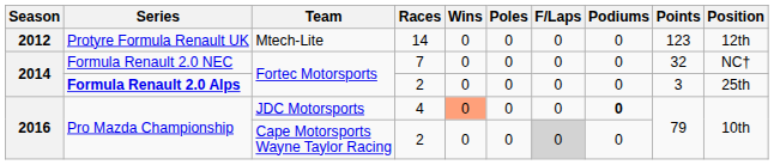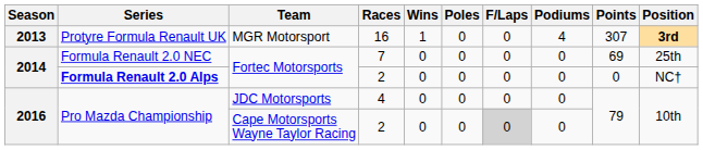- row: 2012 | Protyre Formula Renault UK | Mtech-Lite | 14 | 0 | 0 | 0 | 0 | 123 | 12th
+ row: 2013 | Protyre Formula Renault UK | MGR Motorsport | 16 | 1 | 0 | 0 | 4 | 307 | 3rd
Fortec Motorsports / 7 | Points: 32 -> 69
Fortec Motorsports / 7 | Position: NC† -> 25th
Fortec Motorsports / 2 | Points: 3 -> 0
Fortec Motorsports / 2 | Position: 25th -> NC†
JDC Motorsports | Wins: lightsalmon background -> no background
JDC Motorsports | Podiums: bold -> normal
